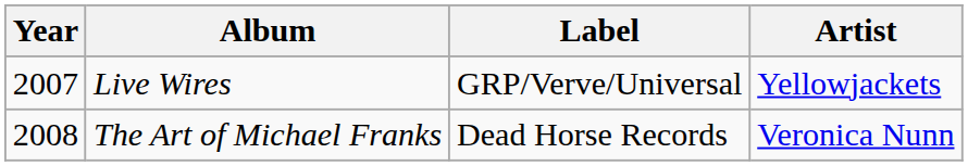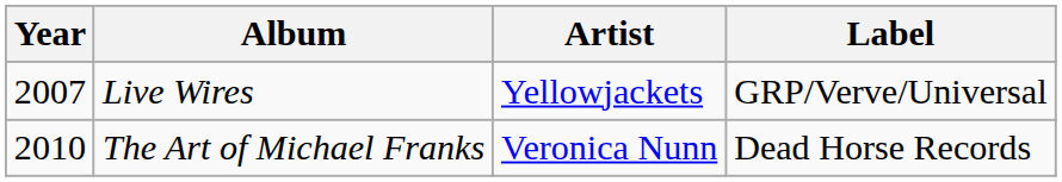columns swapped: Artist <-> Label
The Art of Michael Franks | Year: 2008 -> 2010
